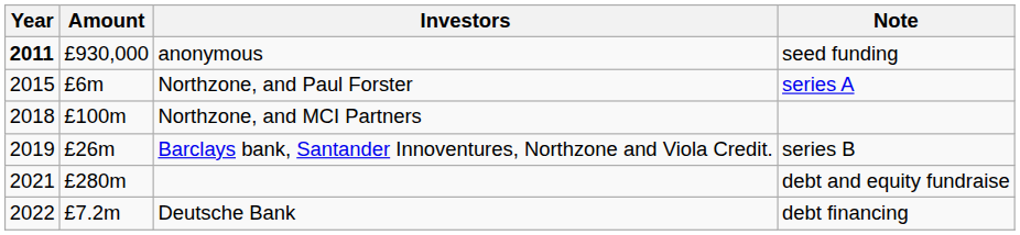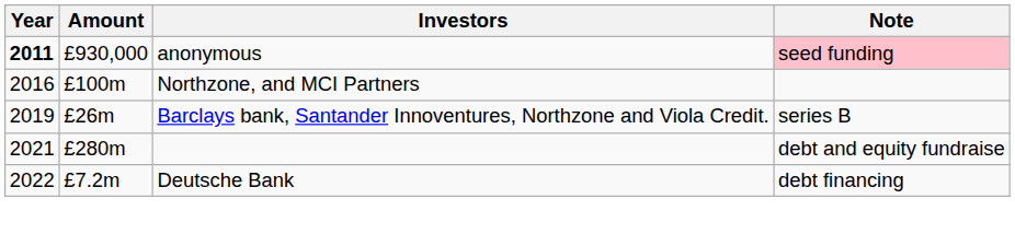anonymous | Note: no background -> pink background
- row: 2015 | £6m | Northzone, and Paul Forster | series A
Northzone, and MCI Partners | Year: 2018 -> 2016
